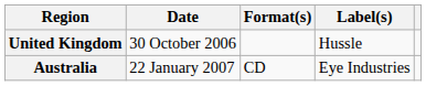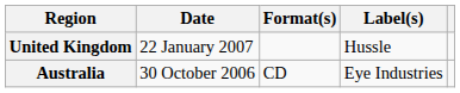United Kingdom | Date: 30 October 2006 -> 22 January 2007
Australia | Date: 22 January 2007 -> 30 October 2006
